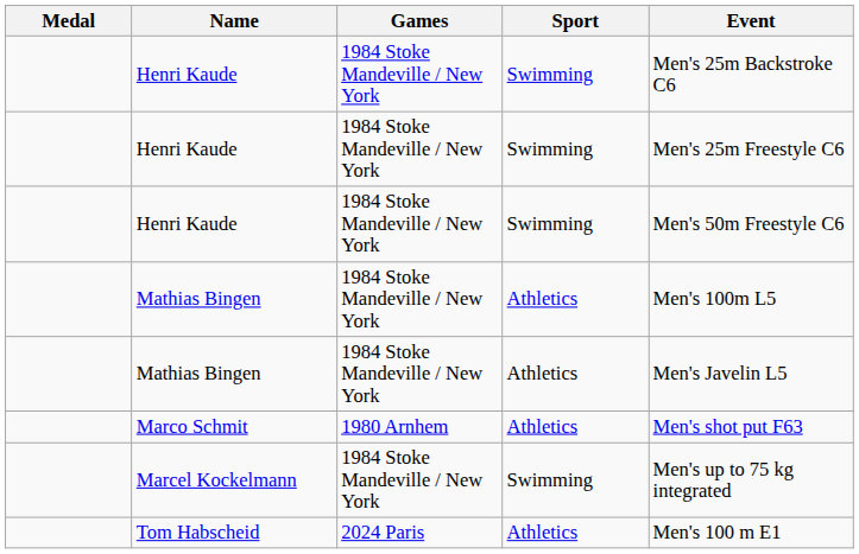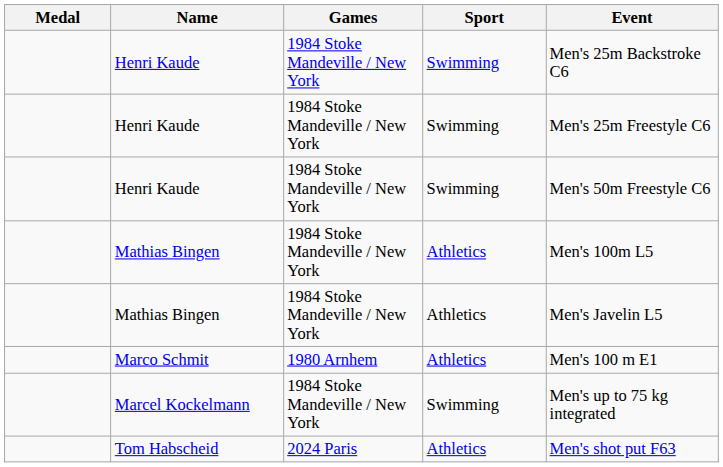Marco Schmit | Event: Men's shot put F63 -> Men's 100 m E1
Tom Habscheid | Event: Men's 100 m E1 -> Men's shot put F63
